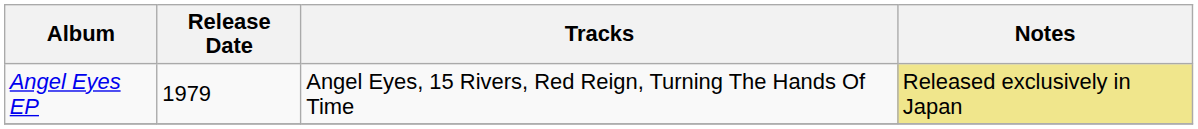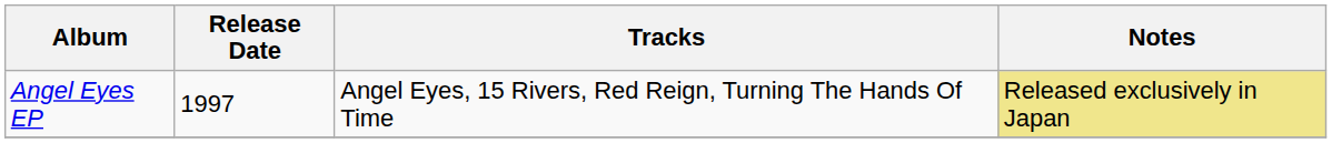Angel Eyes EP | Release Date: 1979 -> 1997
